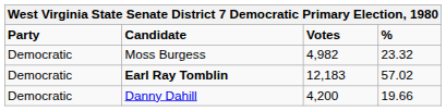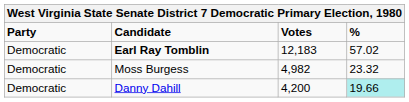rows swapped: Earl Ray Tomblin <-> Moss Burgess
Danny Dahill | %: no background -> paleturquoise background
